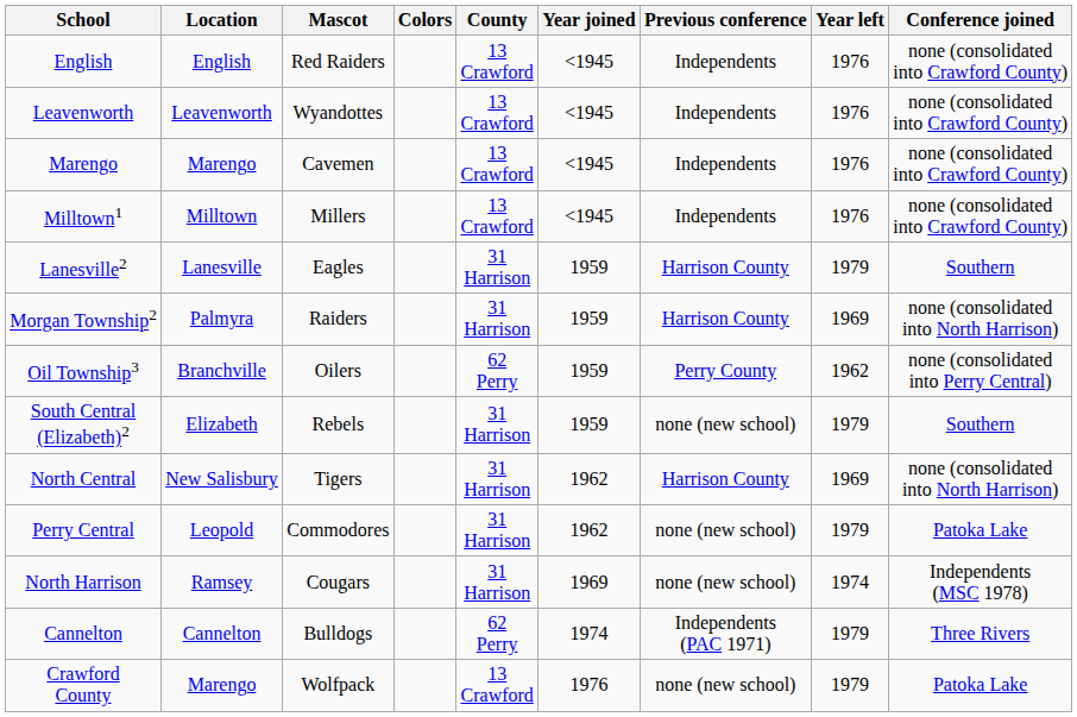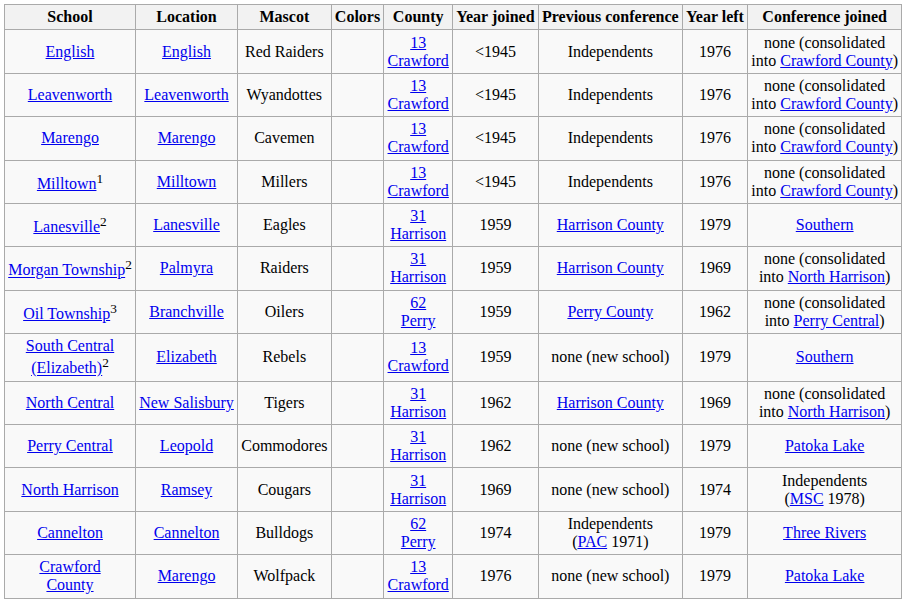South Central (Elizabeth)2 | County: 31 Harrison -> 13 Crawford
